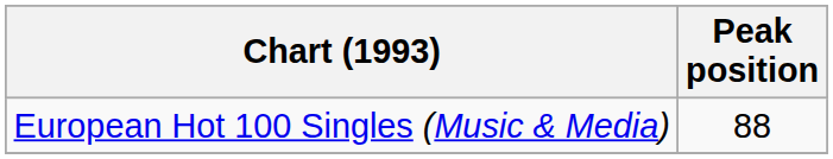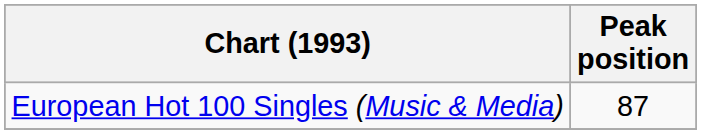European Hot 100 Singles (Music & Media) | Peak position: 88 -> 87
